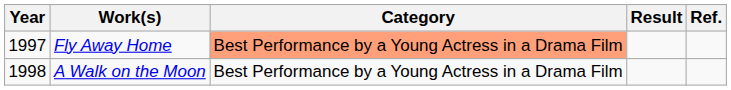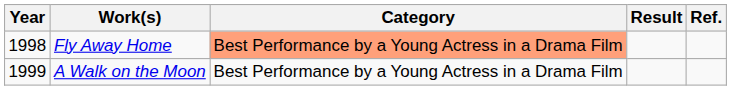Fly Away Home | Year: 1997 -> 1998
A Walk on the Moon | Year: 1998 -> 1999
